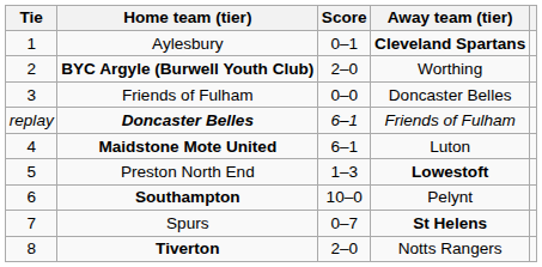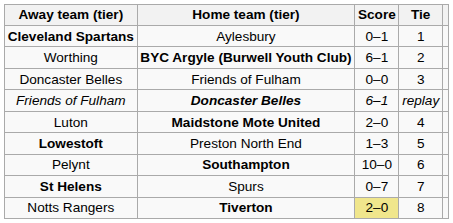columns swapped: Tie <-> Away team (tier)
BYC Argyle (Burwell Youth Club) | Score: 2–0 -> 6–1
Maidstone Mote United | Score: 6–1 -> 2–0
Tiverton | Score: no background -> khaki background
